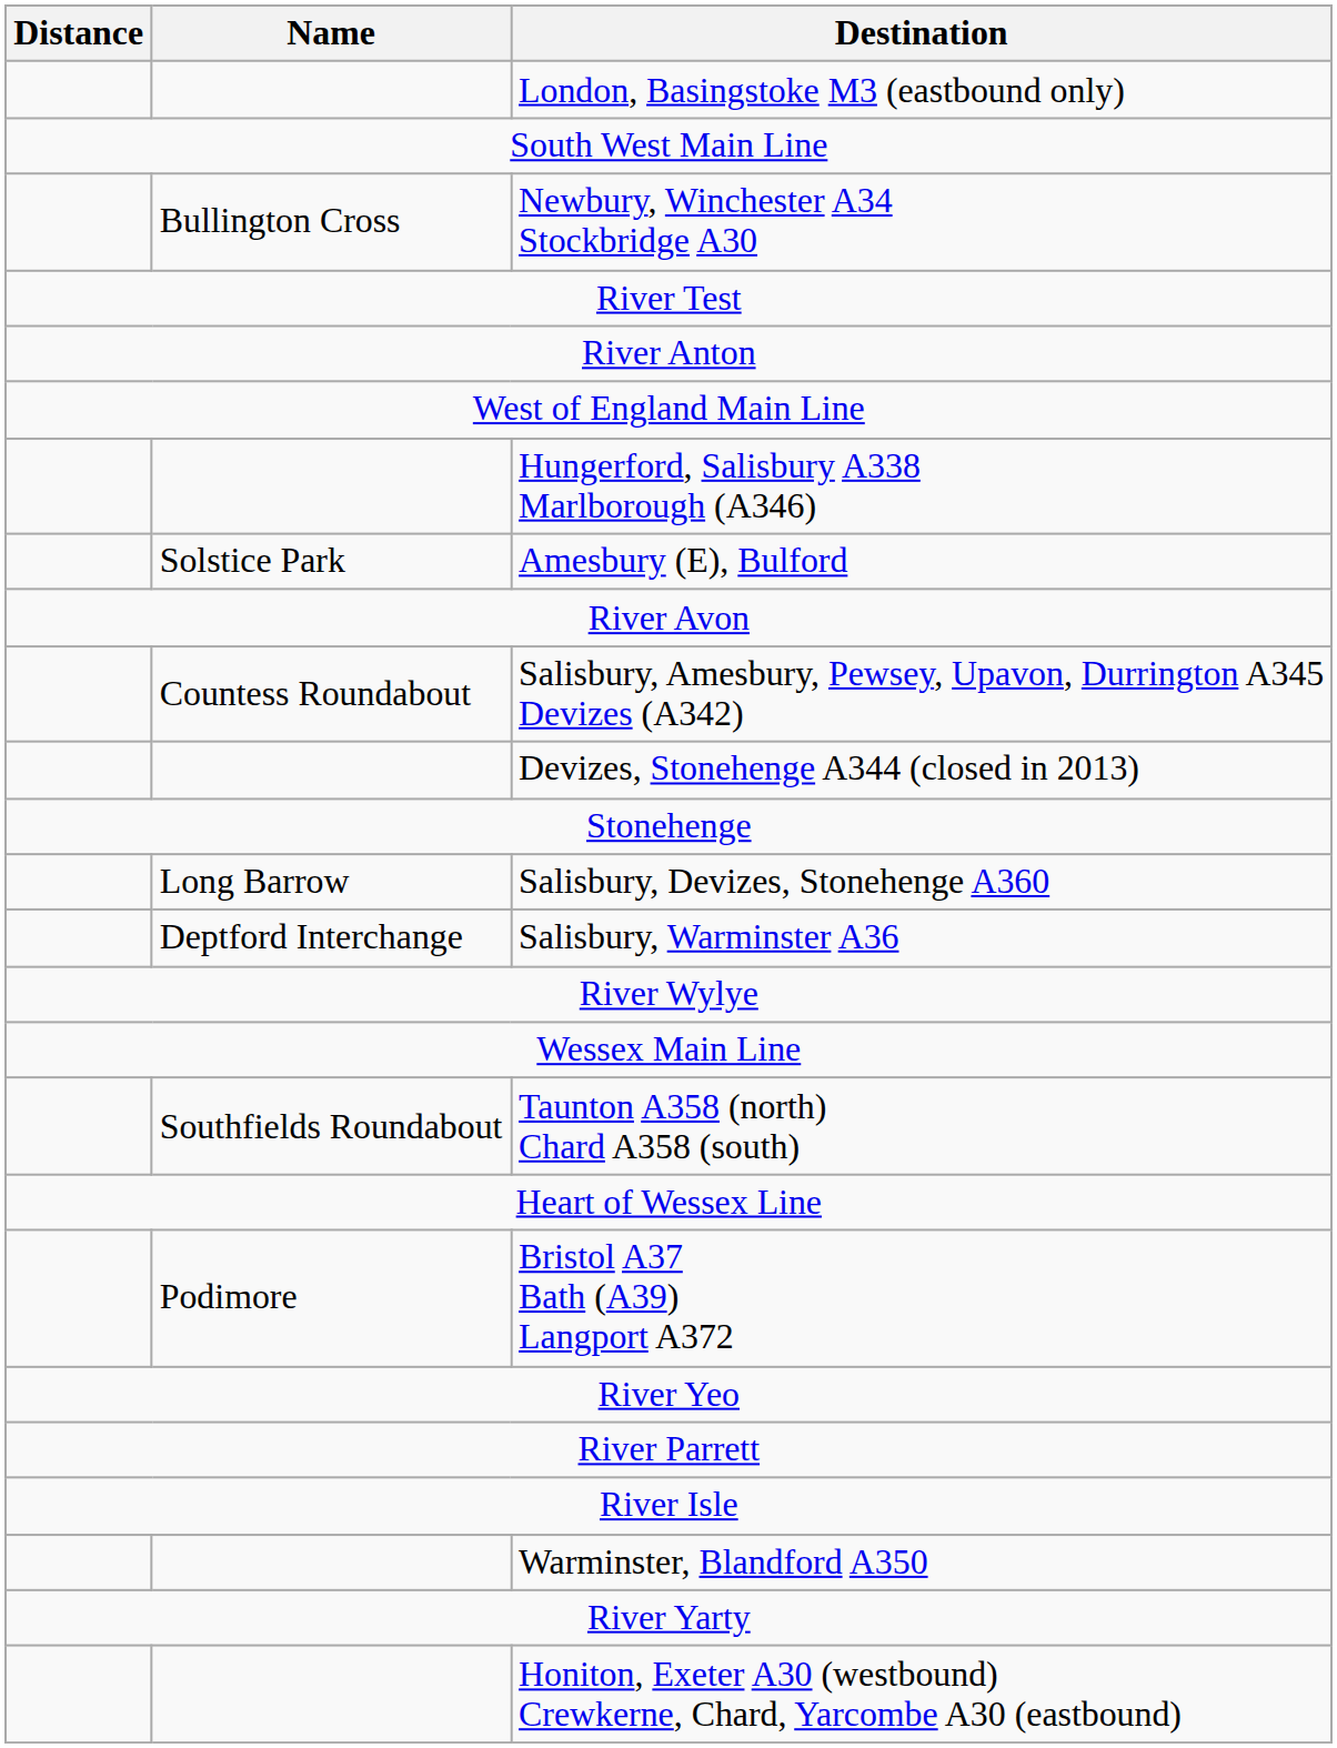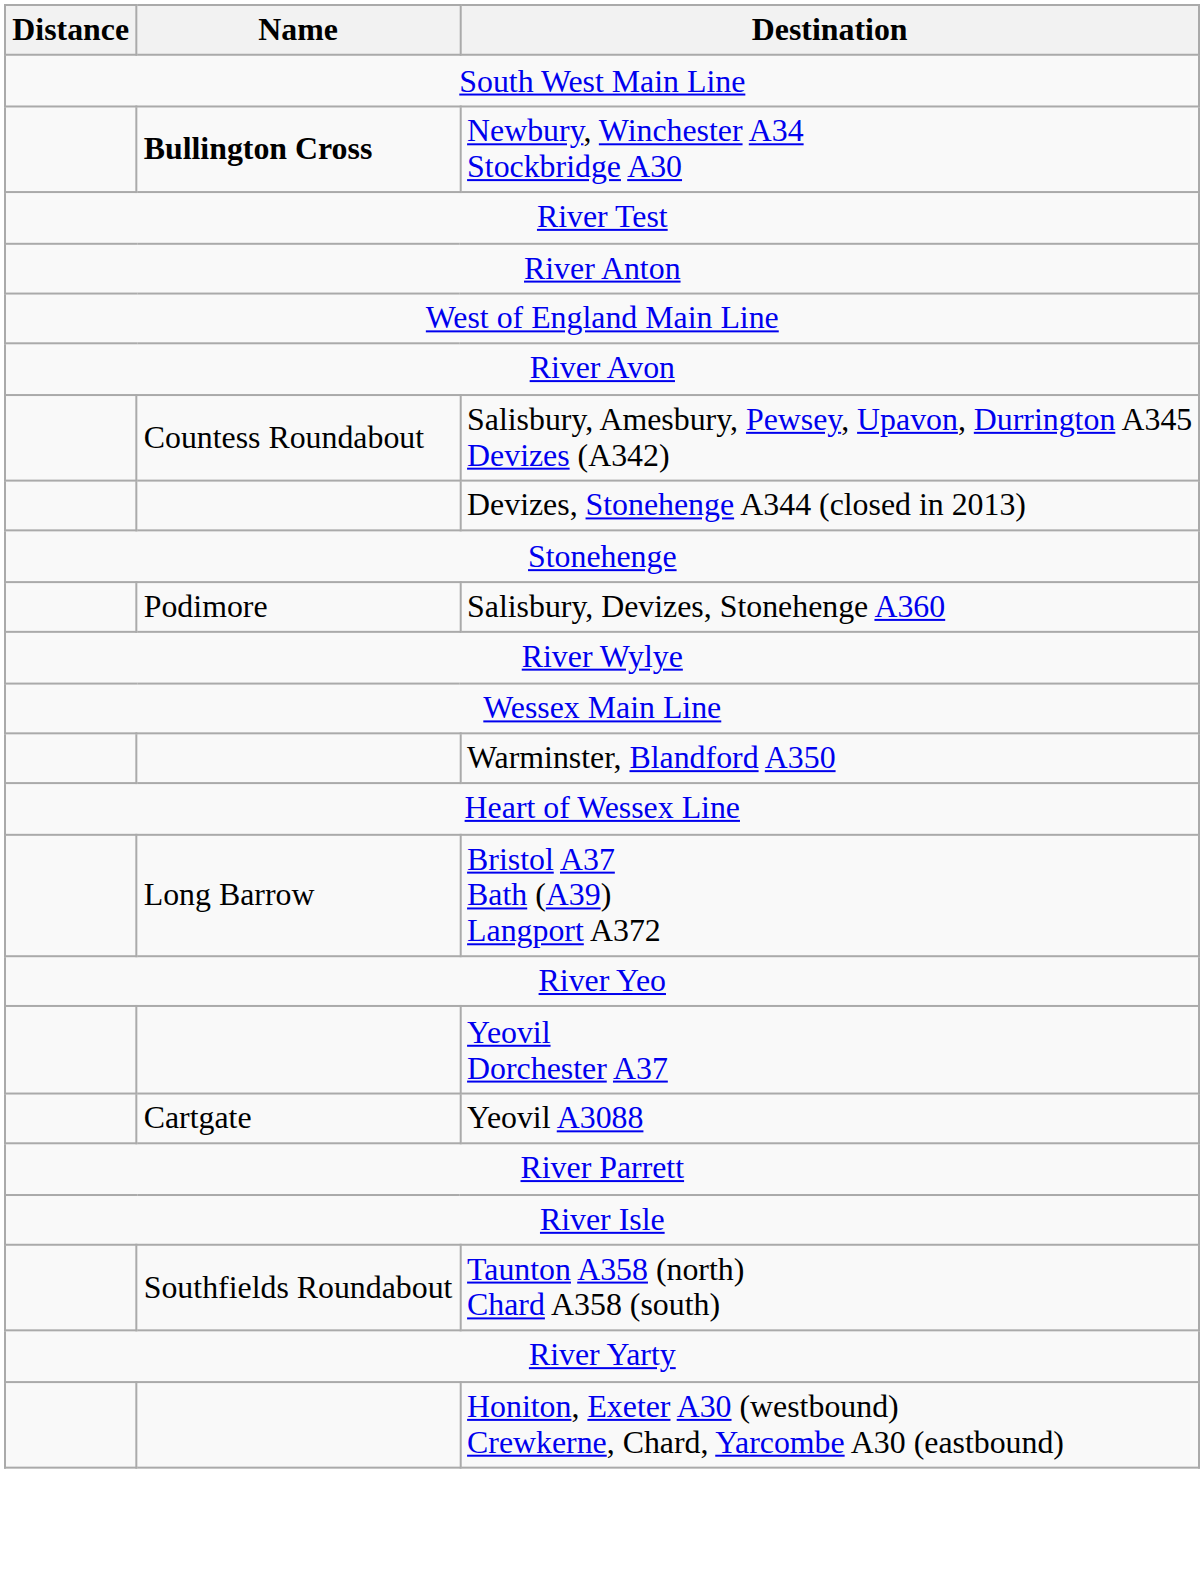- row: London, Basingstoke M3 (eastbound only)
Newbury, Winchester A34 Stockbridge A30 | Name: normal -> bold
- row: Hungerford, Salisbury A338 Marlborough (A346)
- row: Solstice Park | Amesbury (E), Bulford
Salisbury, Devizes, Stonehenge A360 | Name: Long Barrow -> Podimore
- row: Deptford Interchange | Salisbury, Warminster A36
rows swapped: Warminster, Blandford A350 <-> Taunton A358 (north) Chard A358 (south)
Bristol A37 Bath (A39) Langport A372 | Name: Podimore -> Long Barrow
+ row: Yeovil Dorchester A37
+ row: Cartgate | Yeovil A3088
